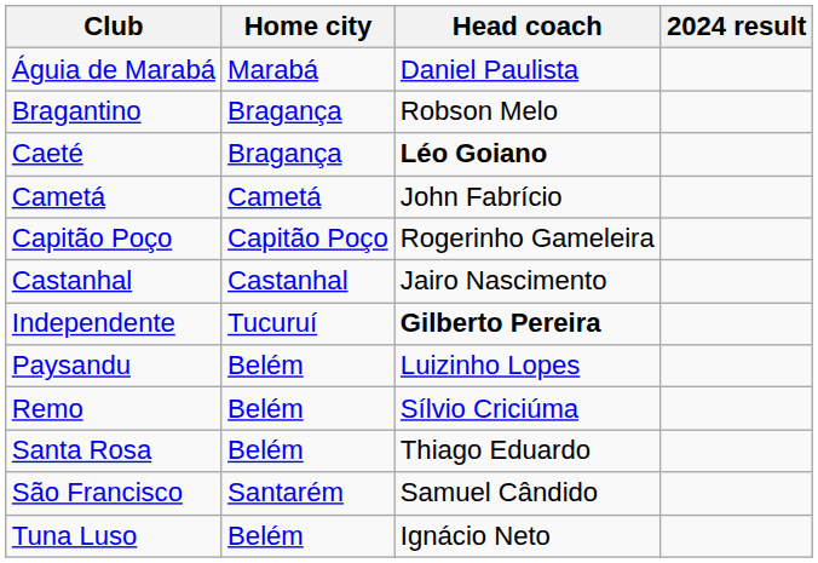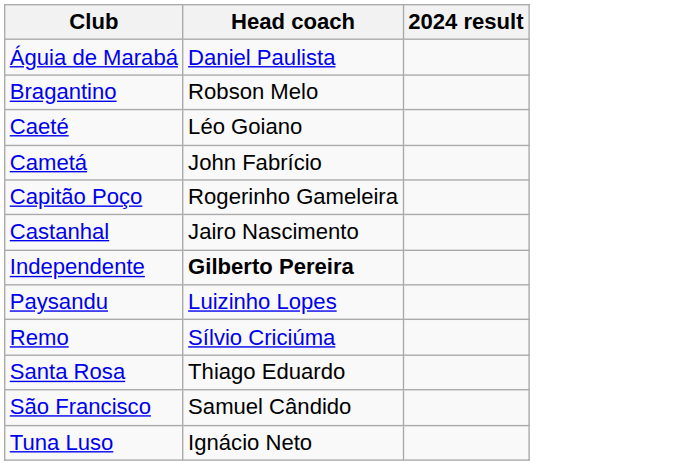- column: Home city | Marabá | Bragança | Bragança | Cametá | Capitão Poço | Castanhal | Tucuruí | Belém | Belém | Belém | Santarém | Belém
Caeté | Head coach: bold -> normal
